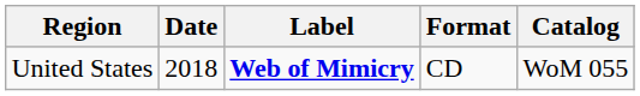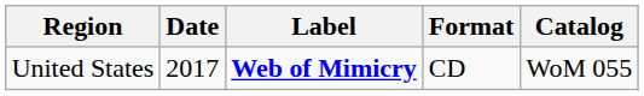United States | Date: 2018 -> 2017
